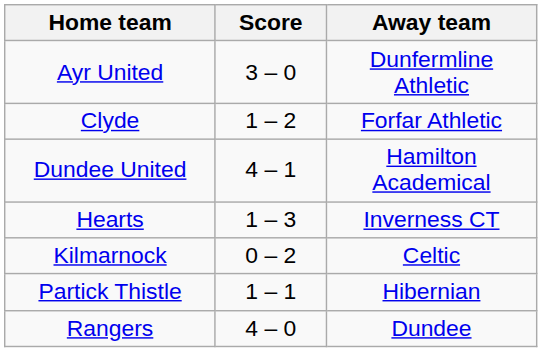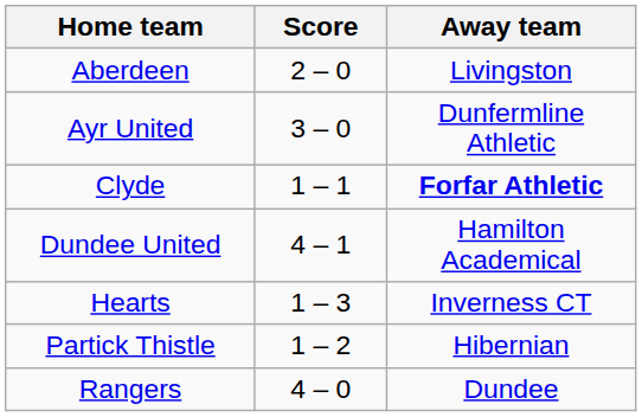+ row: Aberdeen | 2 – 0 | Livingston
Clyde | Score: 1 – 2 -> 1 – 1
Clyde | Away team: normal -> bold
- row: Kilmarnock | 0 – 2 | Celtic
Partick Thistle | Score: 1 – 1 -> 1 – 2
